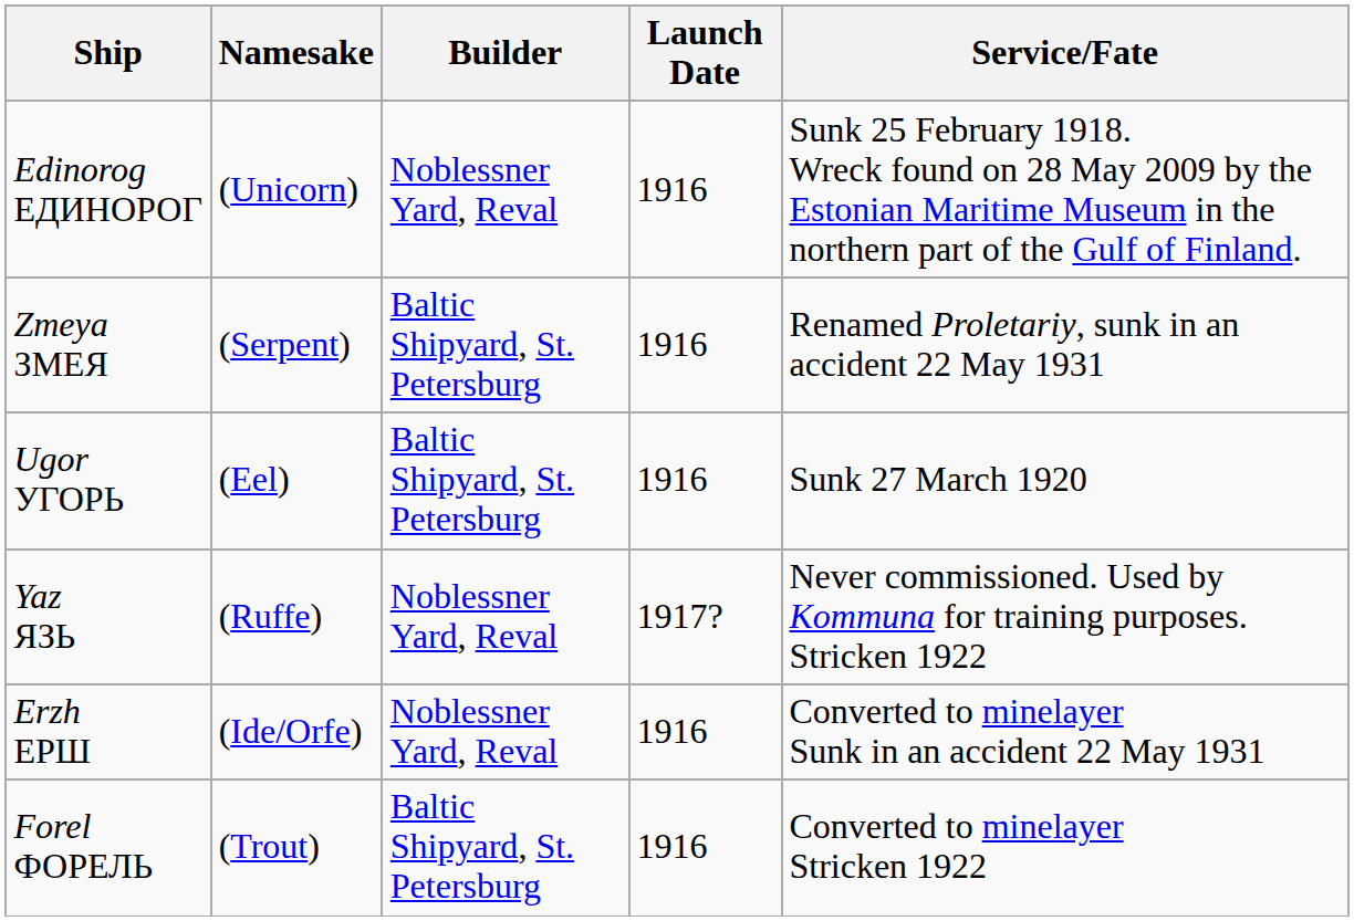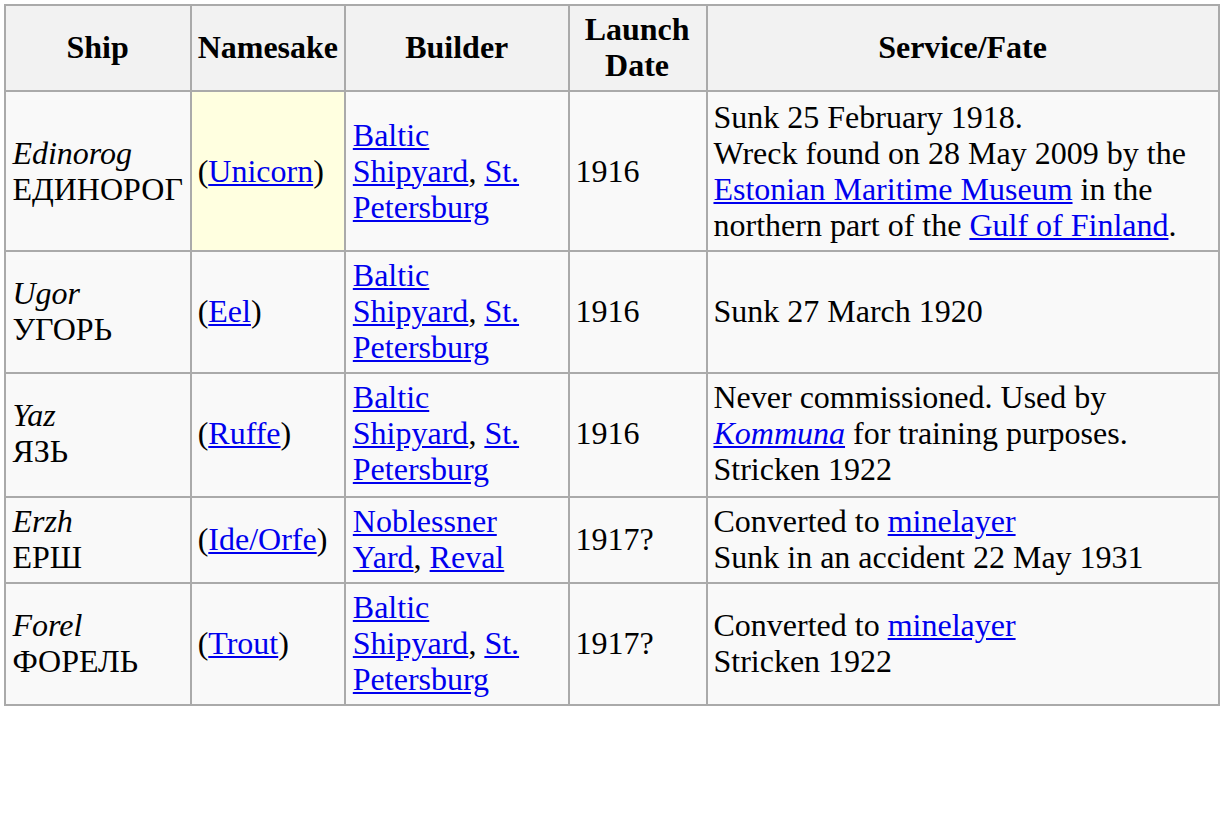Edinorog ЕДИНОРОГ | Namesake: no background -> lightyellow background
Edinorog ЕДИНОРОГ | Builder: Noblessner Yard, Reval -> Baltic Shipyard, St. Petersburg
- row: Zmeya ЗМЕЯ | (Serpent) | Baltic Shipyard, St. Petersburg | 1916 | Renamed Proletariy, sunk in an accident 22 May 1931
Yaz ЯЗЬ | Builder: Noblessner Yard, Reval -> Baltic Shipyard, St. Petersburg
Yaz ЯЗЬ | Launch Date: 1917? -> 1916
Erzh ЕРШ | Launch Date: 1916 -> 1917?
Forel ФОРЕЛЬ | Launch Date: 1916 -> 1917?
